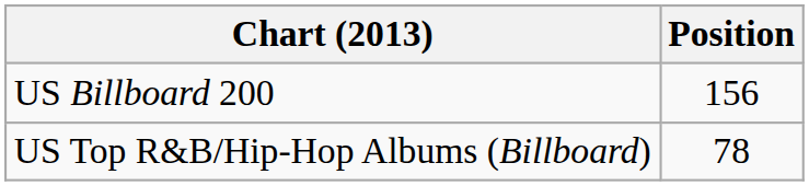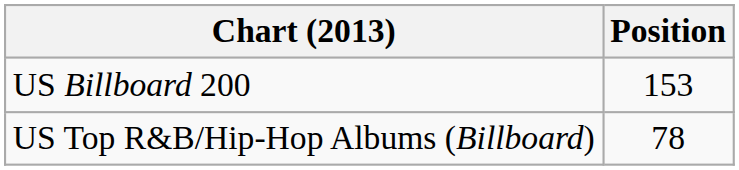US Billboard 200 | Position: 156 -> 153
